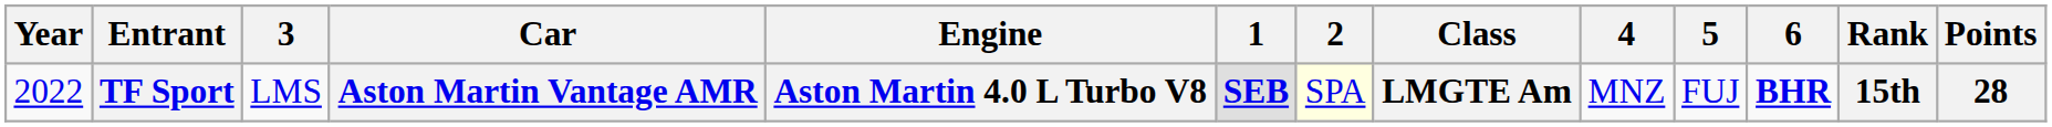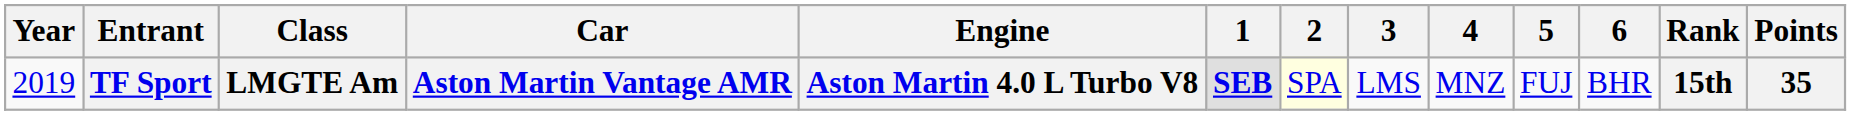columns swapped: Class <-> 3
TF Sport | Year: 2022 -> 2019
TF Sport | 6: bold -> normal
TF Sport | Points: 28 -> 35
